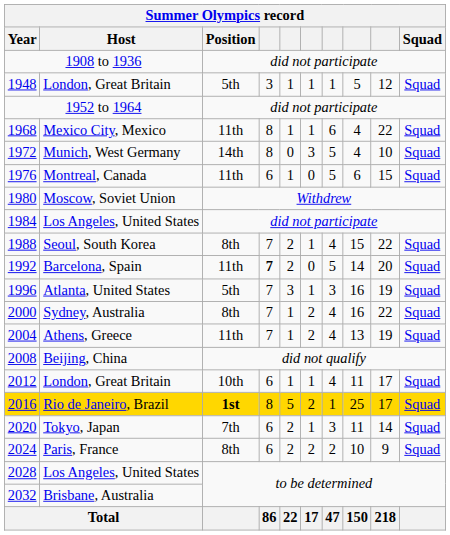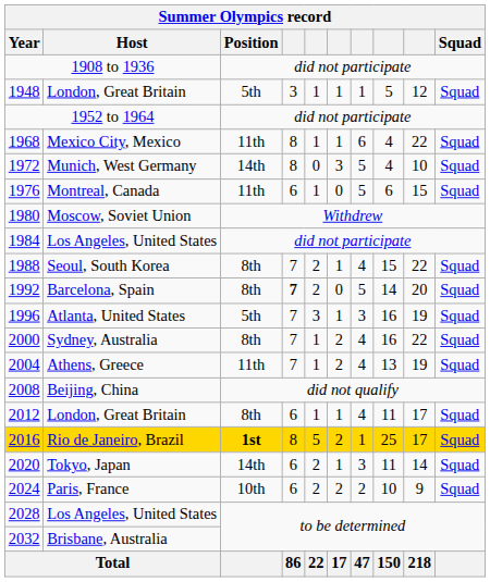Barcelona, Spain | Position: 11th -> 8th
2012 / London, Great Britain | Position: 10th -> 8th
Tokyo, Japan | Position: 7th -> 14th
Paris, France | Position: 8th -> 10th
